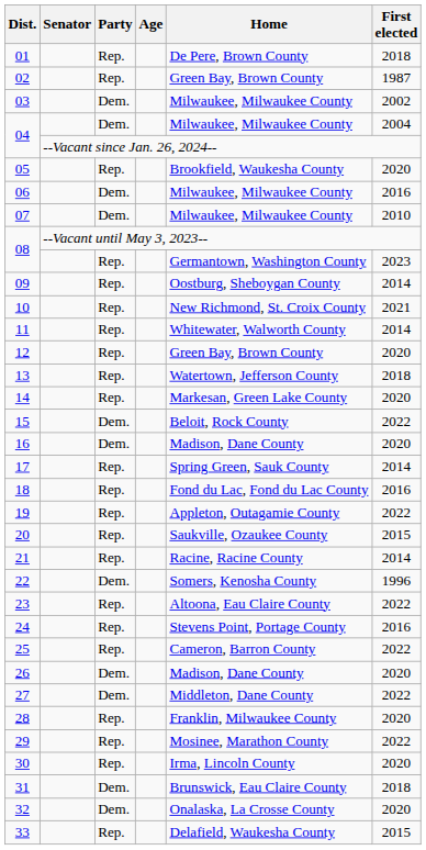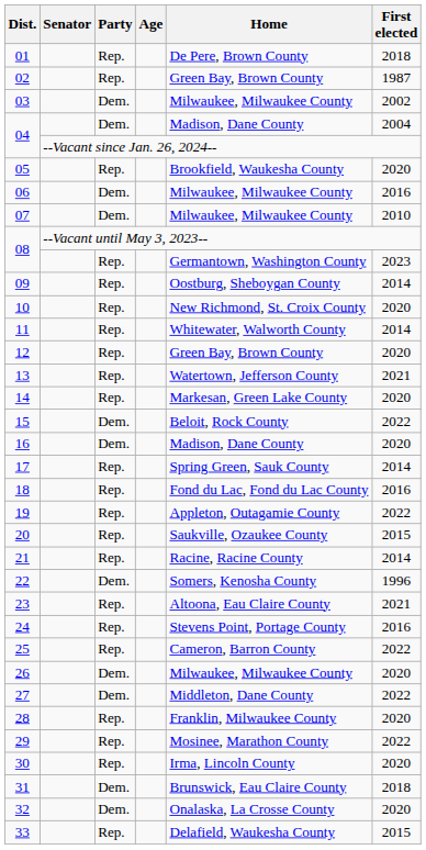04 / Dem. | Home: Milwaukee, Milwaukee County -> Madison, Dane County
10 | First elected: 2021 -> 2020
13 | First elected: 2018 -> 2021
23 | First elected: 2022 -> 2021
26 | Home: Madison, Dane County -> Milwaukee, Milwaukee County
